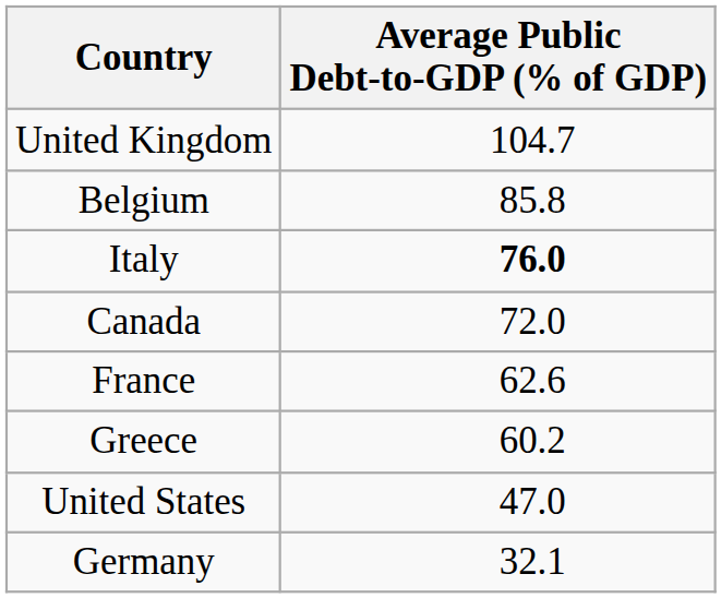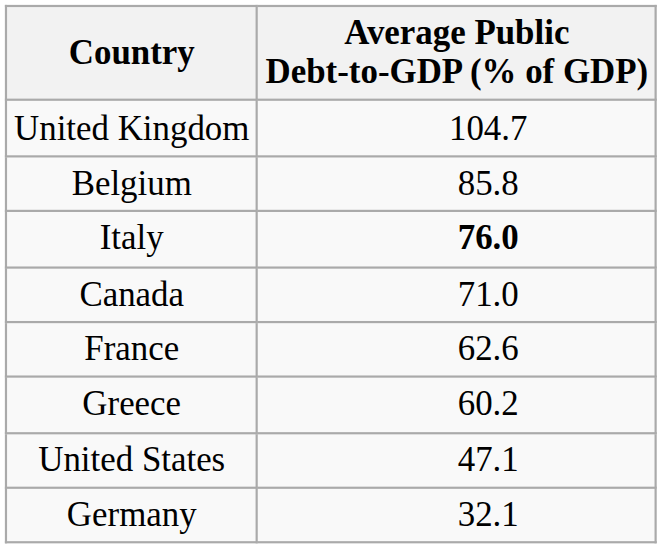Canada | Average Public Debt-to-GDP (% of GDP): 72.0 -> 71.0
United States | Average Public Debt-to-GDP (% of GDP): 47.0 -> 47.1
